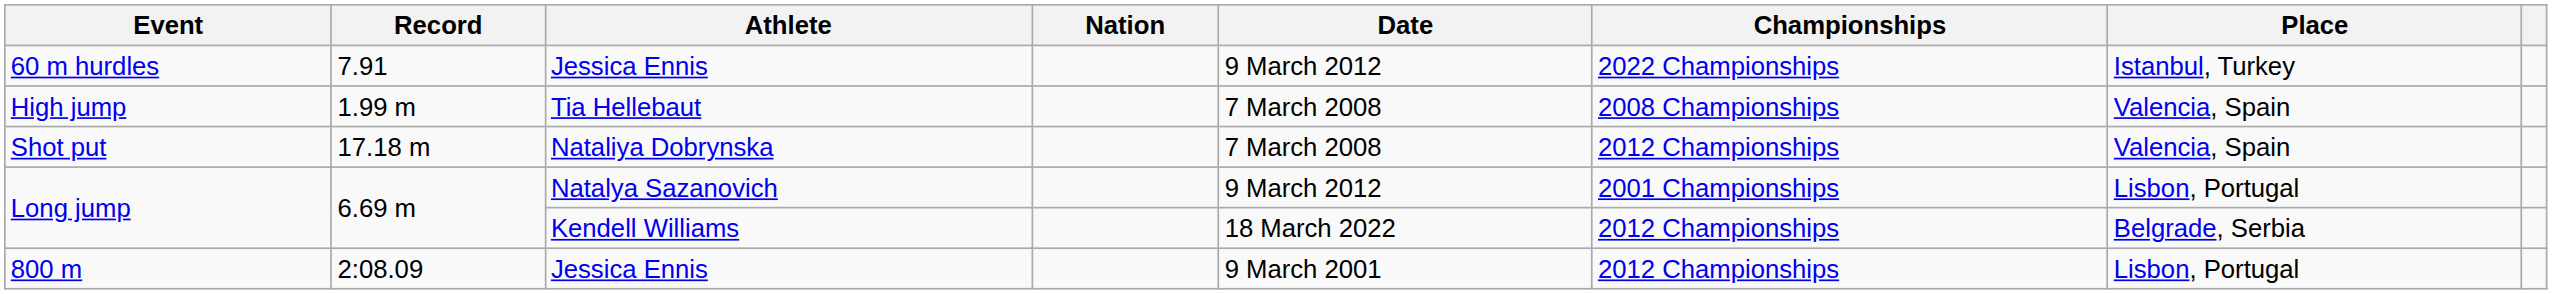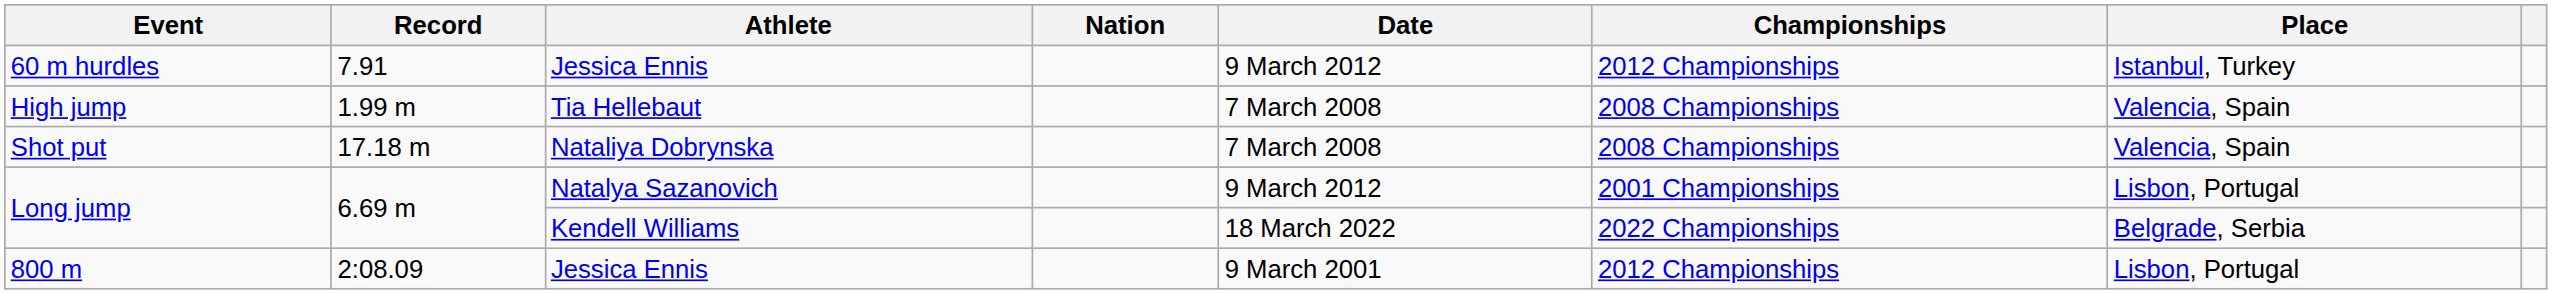60 m hurdles | Championships: 2022 Championships -> 2012 Championships
Shot put | Championships: 2012 Championships -> 2008 Championships
Long jump / Kendell Williams | Championships: 2012 Championships -> 2022 Championships
